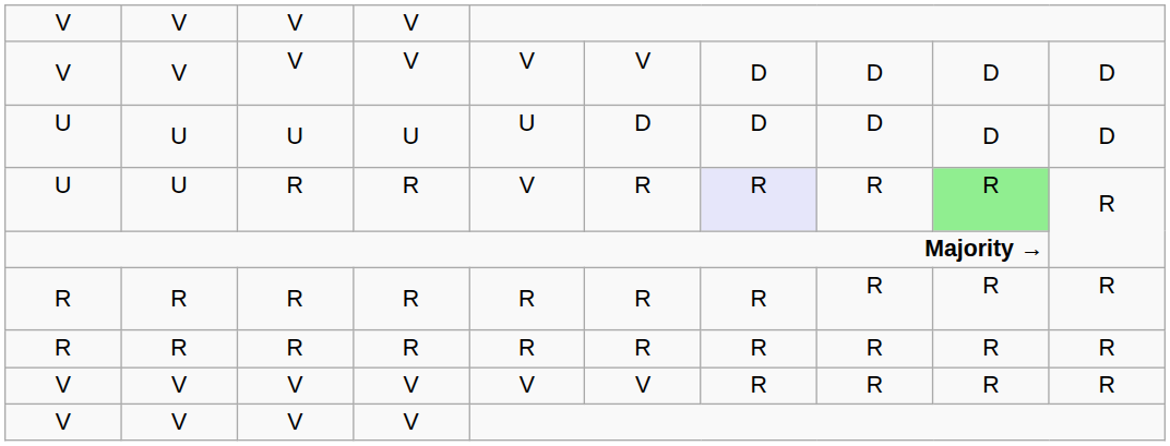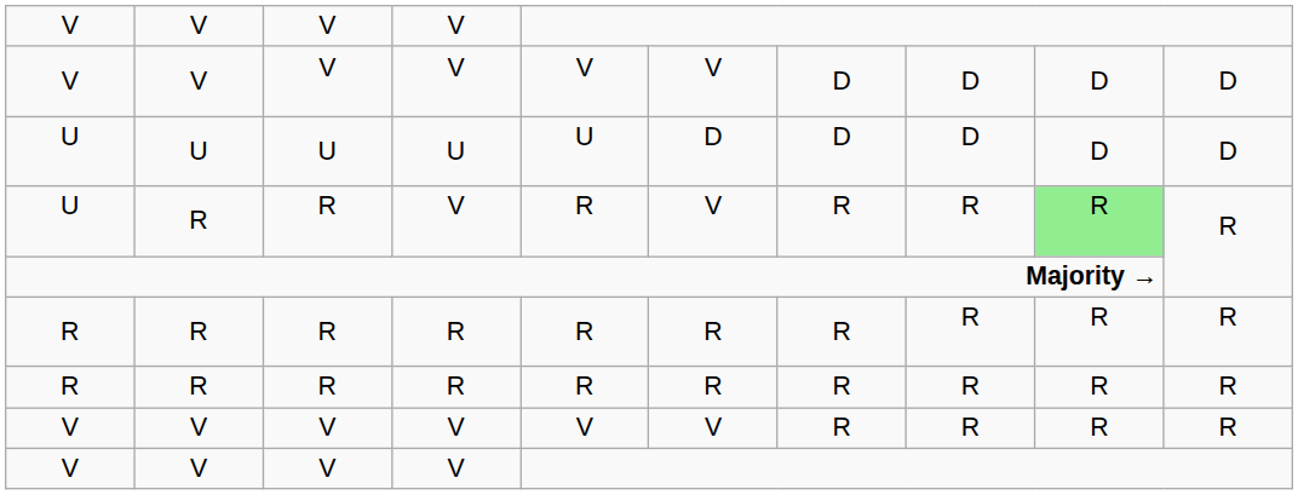U / R | column 2: U -> R
U / R | column 4: R -> V
U / R | column 5: V -> R
U / R | column 6: R -> V
U / R | column 7: lavender background -> no background
